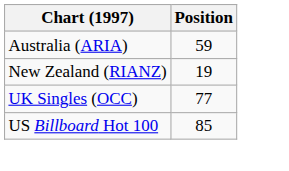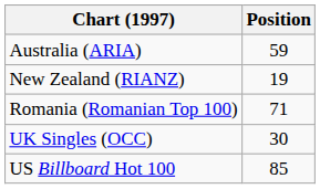+ row: Romania (Romanian Top 100) | 71
UK Singles (OCC) | Position: 77 -> 30
